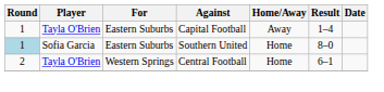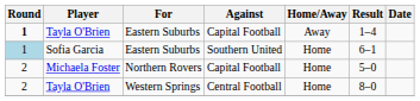Tayla O'Brien / Capital Football | Round: normal -> bold
Sofia Garcia | Result: 8–0 -> 6–1
+ row: 2 | Michaela Foster | Northern Rovers | Capital Football | Home | 5–0
Tayla O'Brien / Central Football | Result: 6–1 -> 8–0
